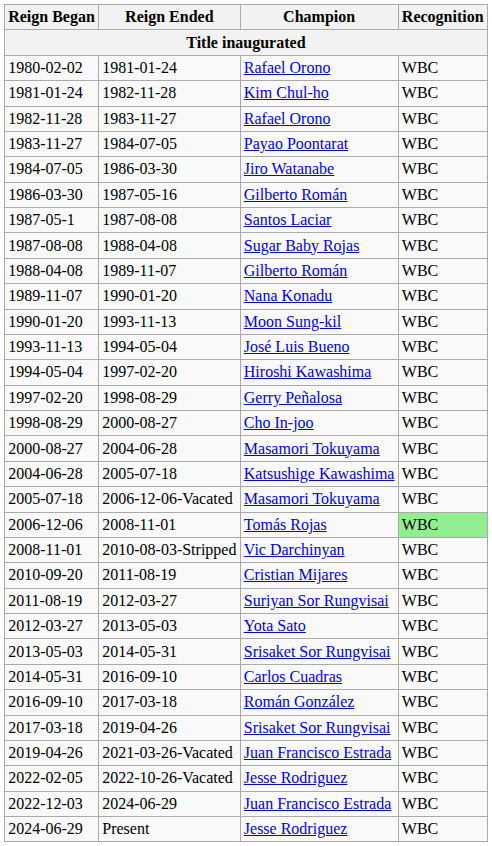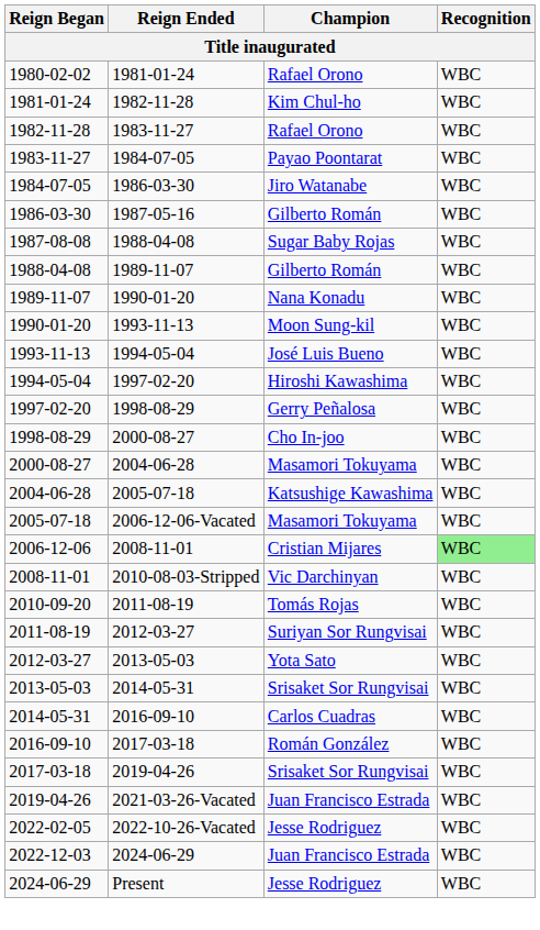- row: 1987-05-1 | 1987-08-08 | Santos Laciar | WBC
2006-12-06 | Champion: Tomás Rojas -> Cristian Mijares
2010-09-20 | Champion: Cristian Mijares -> Tomás Rojas
